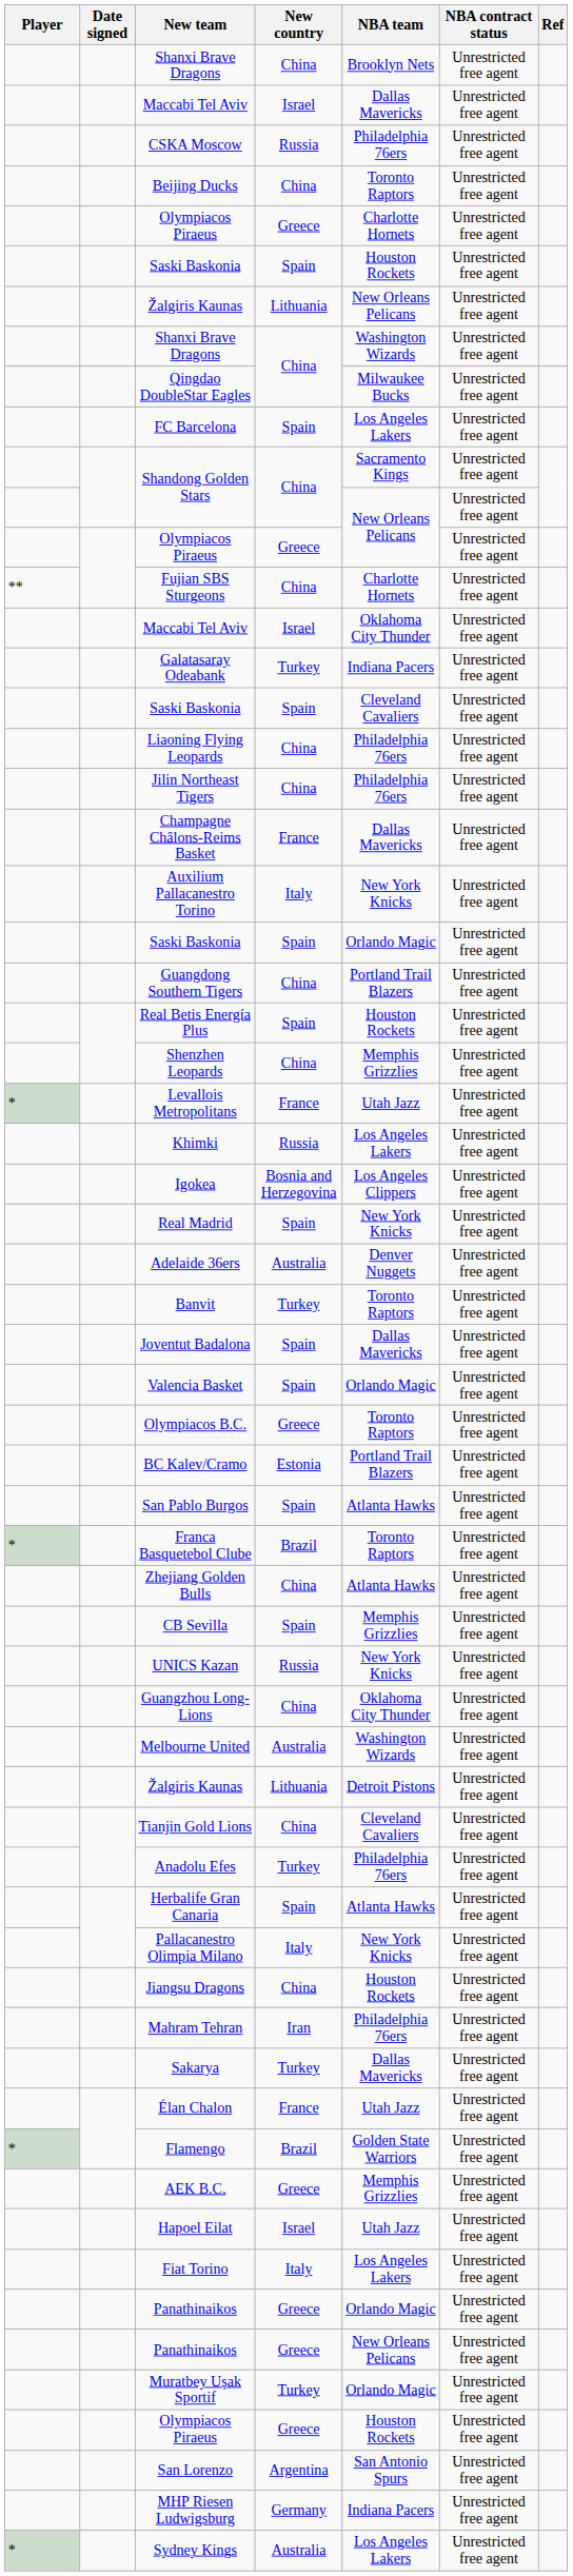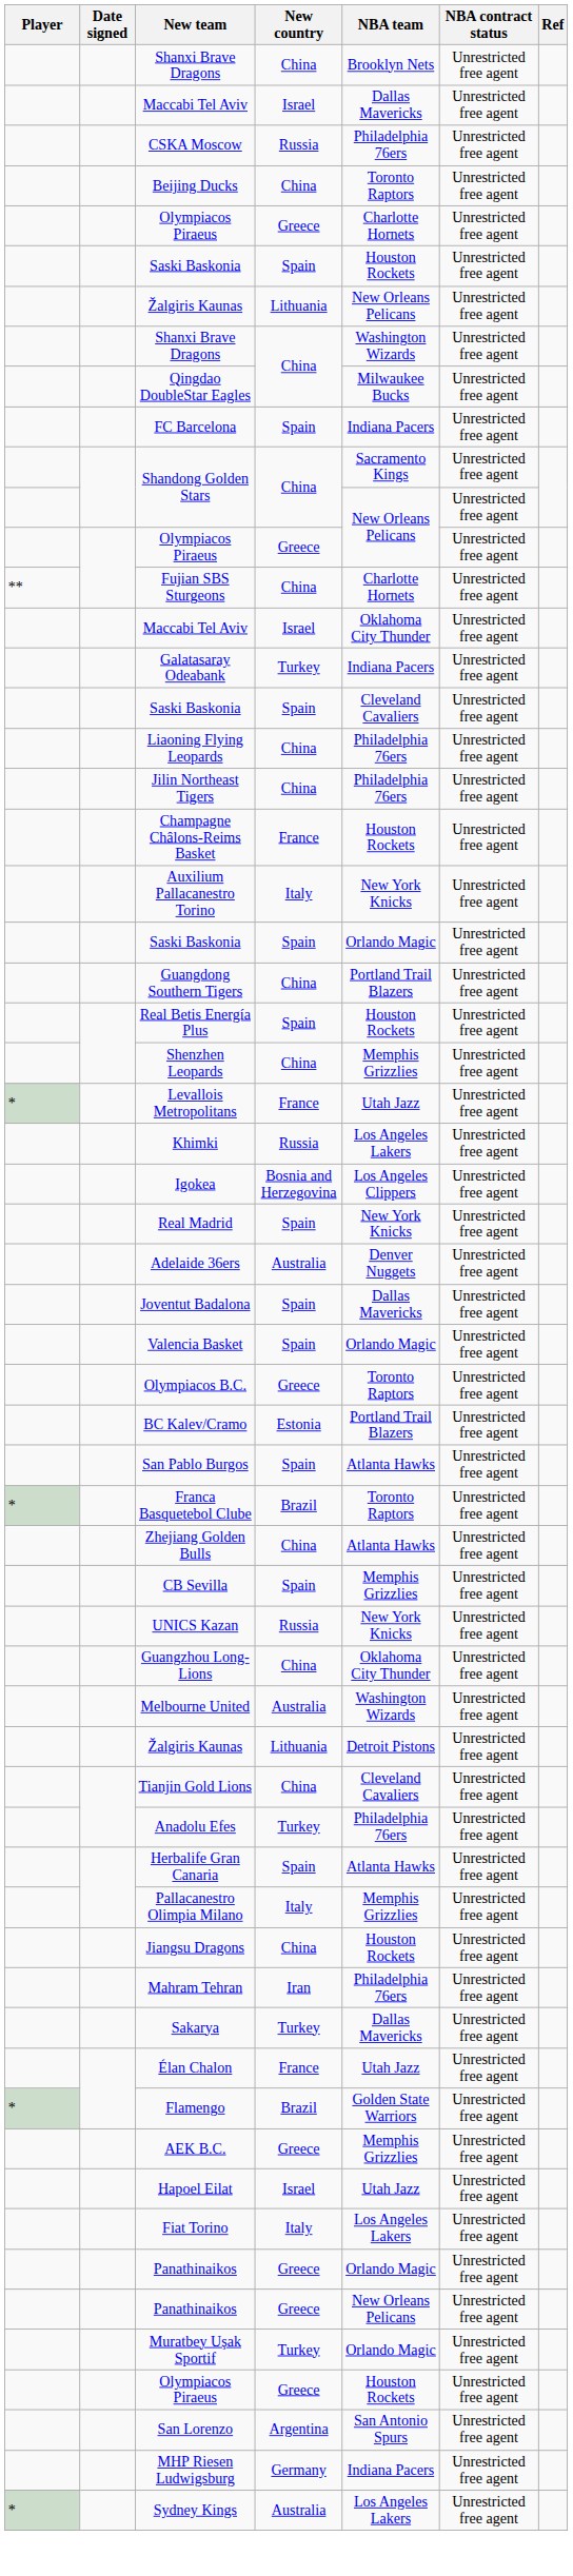FC Barcelona | NBA team: Los Angeles Lakers -> Indiana Pacers
Champagne Châlons-Reims Basket | NBA team: Dallas Mavericks -> Houston Rockets
- row: Banvit | Turkey | Toronto Raptors | Unrestricted free agent
Pallacanestro Olimpia Milano | NBA team: New York Knicks -> Memphis Grizzlies
